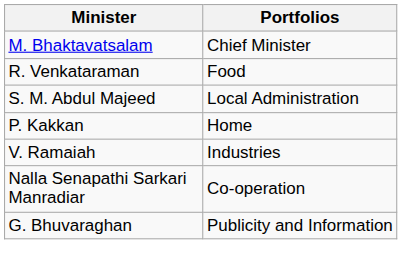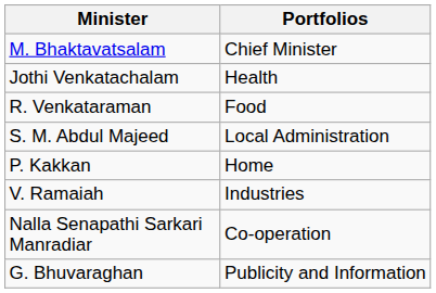+ row: Jothi Venkatachalam | Health
